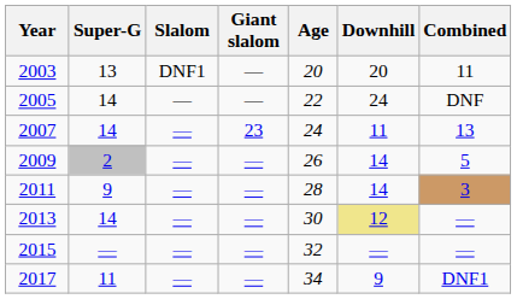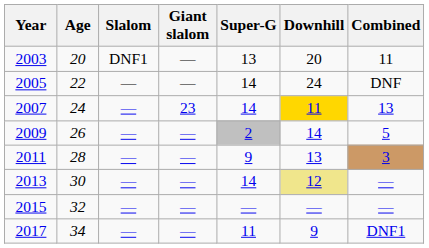columns swapped: Age <-> Super-G
2007 | Downhill: no background -> gold background
2011 | Downhill: 14 -> 13
